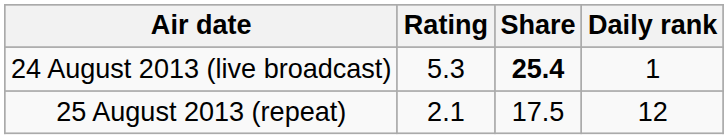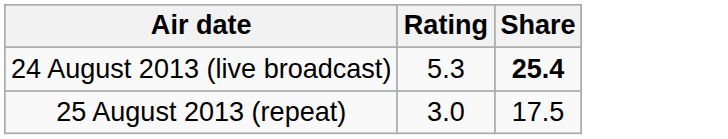- column: Daily rank | 1 | 12
25 August 2013 (repeat) | Rating: 2.1 -> 3.0
